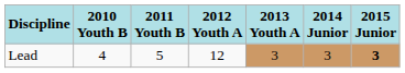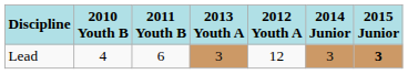columns swapped: 2012 Youth A <-> 2013 Youth A
Lead | 2011 Youth B: 5 -> 6
